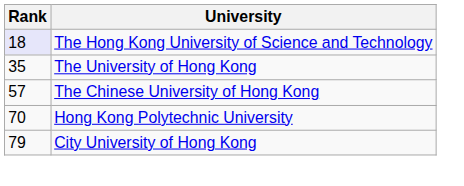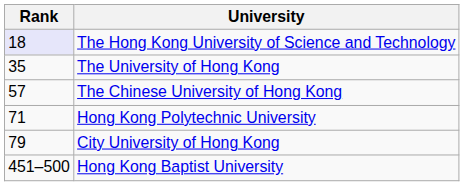Hong Kong Polytechnic University | Rank: 70 -> 71
+ row: 451–500 | Hong Kong Baptist University
